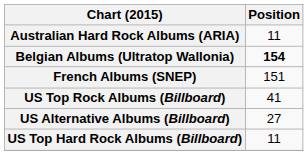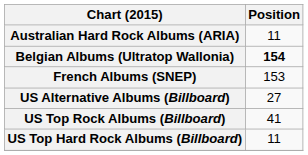French Albums (SNEP) | Position: 151 -> 153
rows swapped: US Top Rock Albums (Billboard) <-> US Alternative Albums (Billboard)
